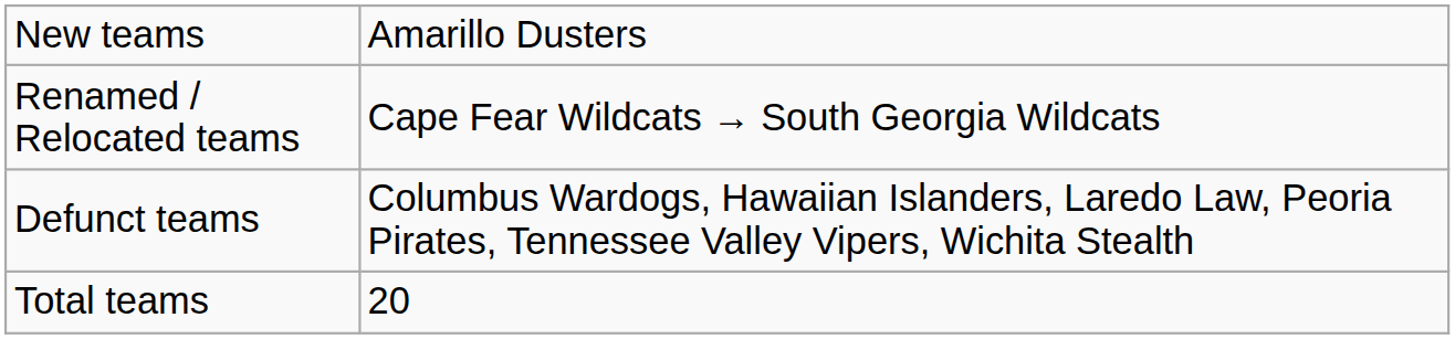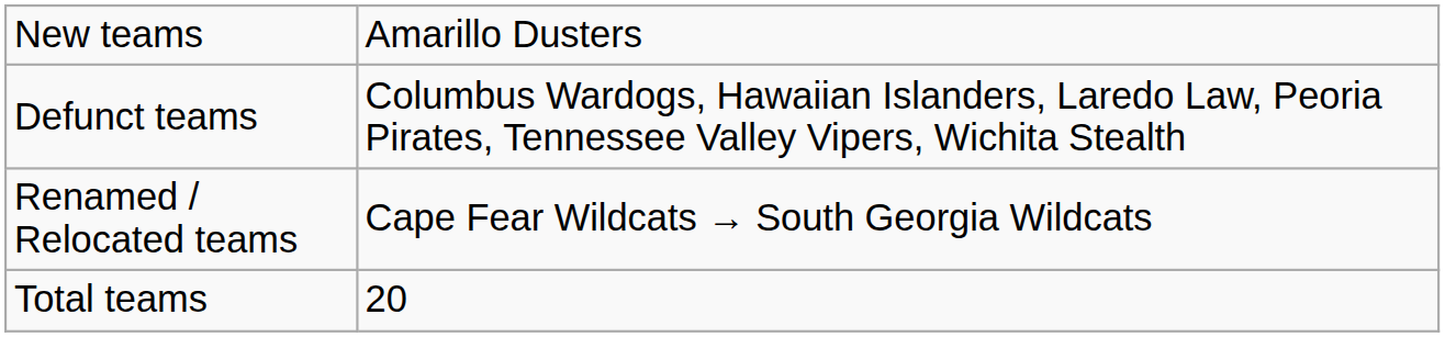rows swapped: Renamed / Relocated teams <-> Defunct teams
